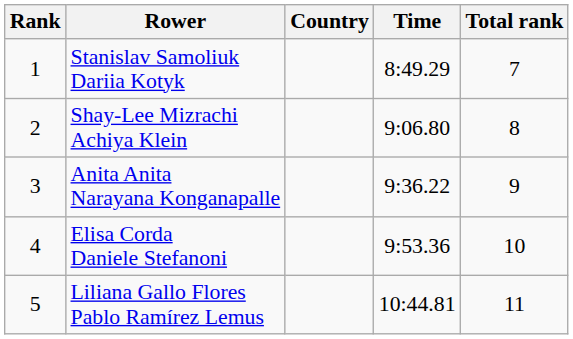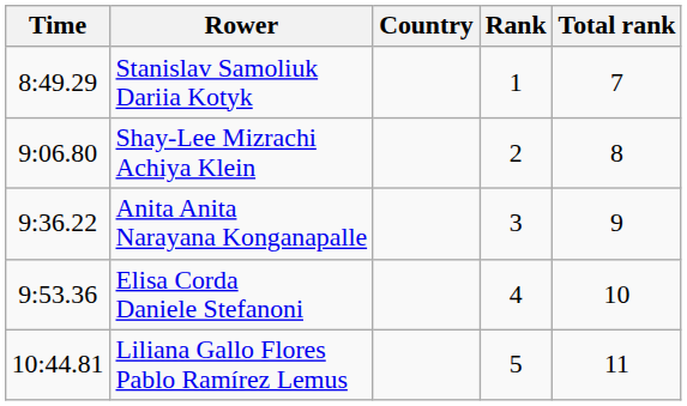columns swapped: Rank <-> Time
